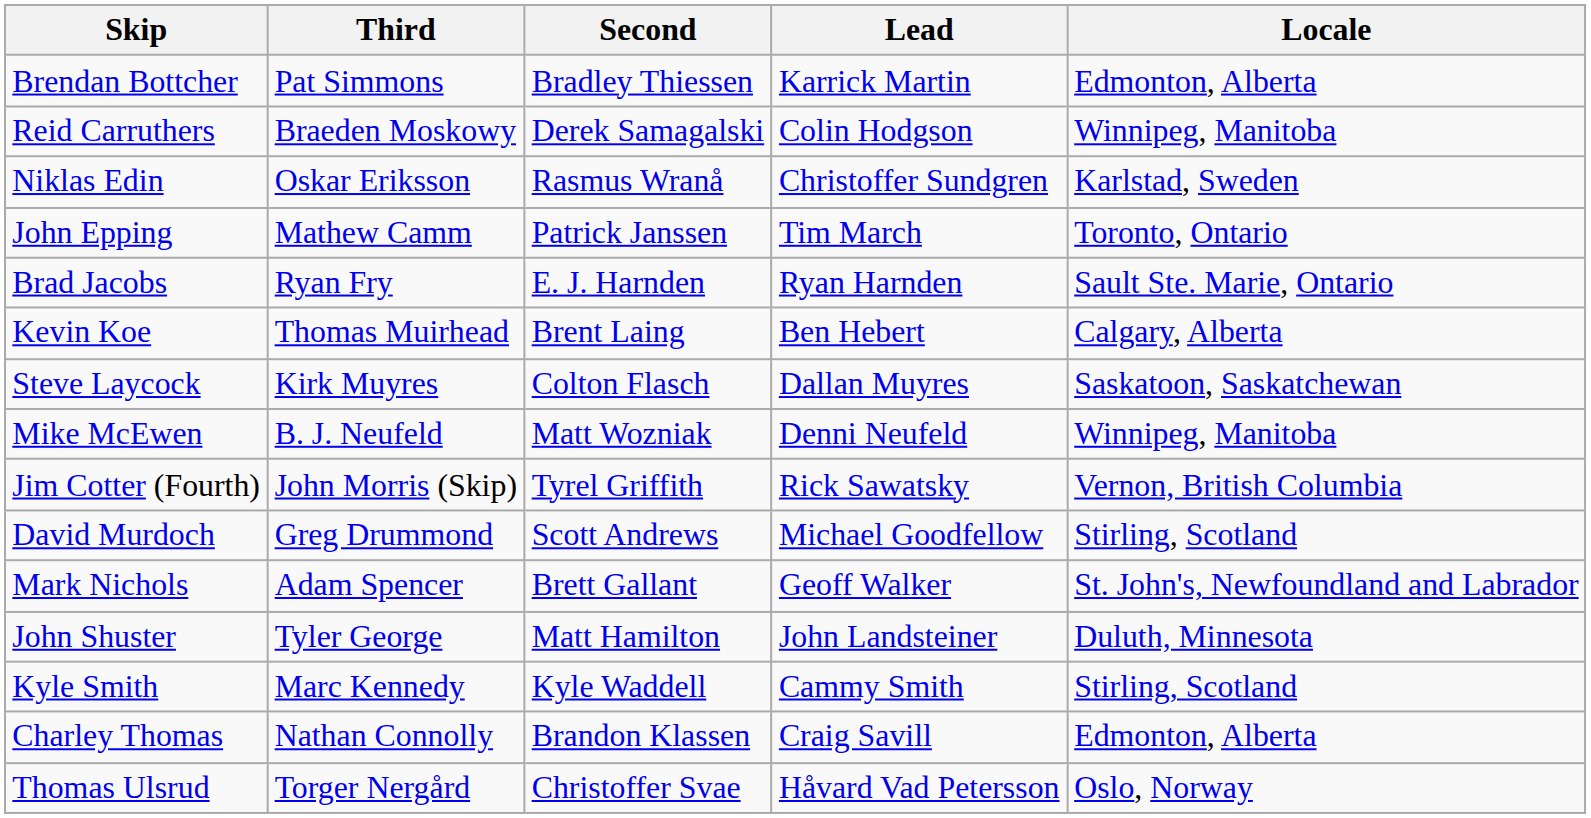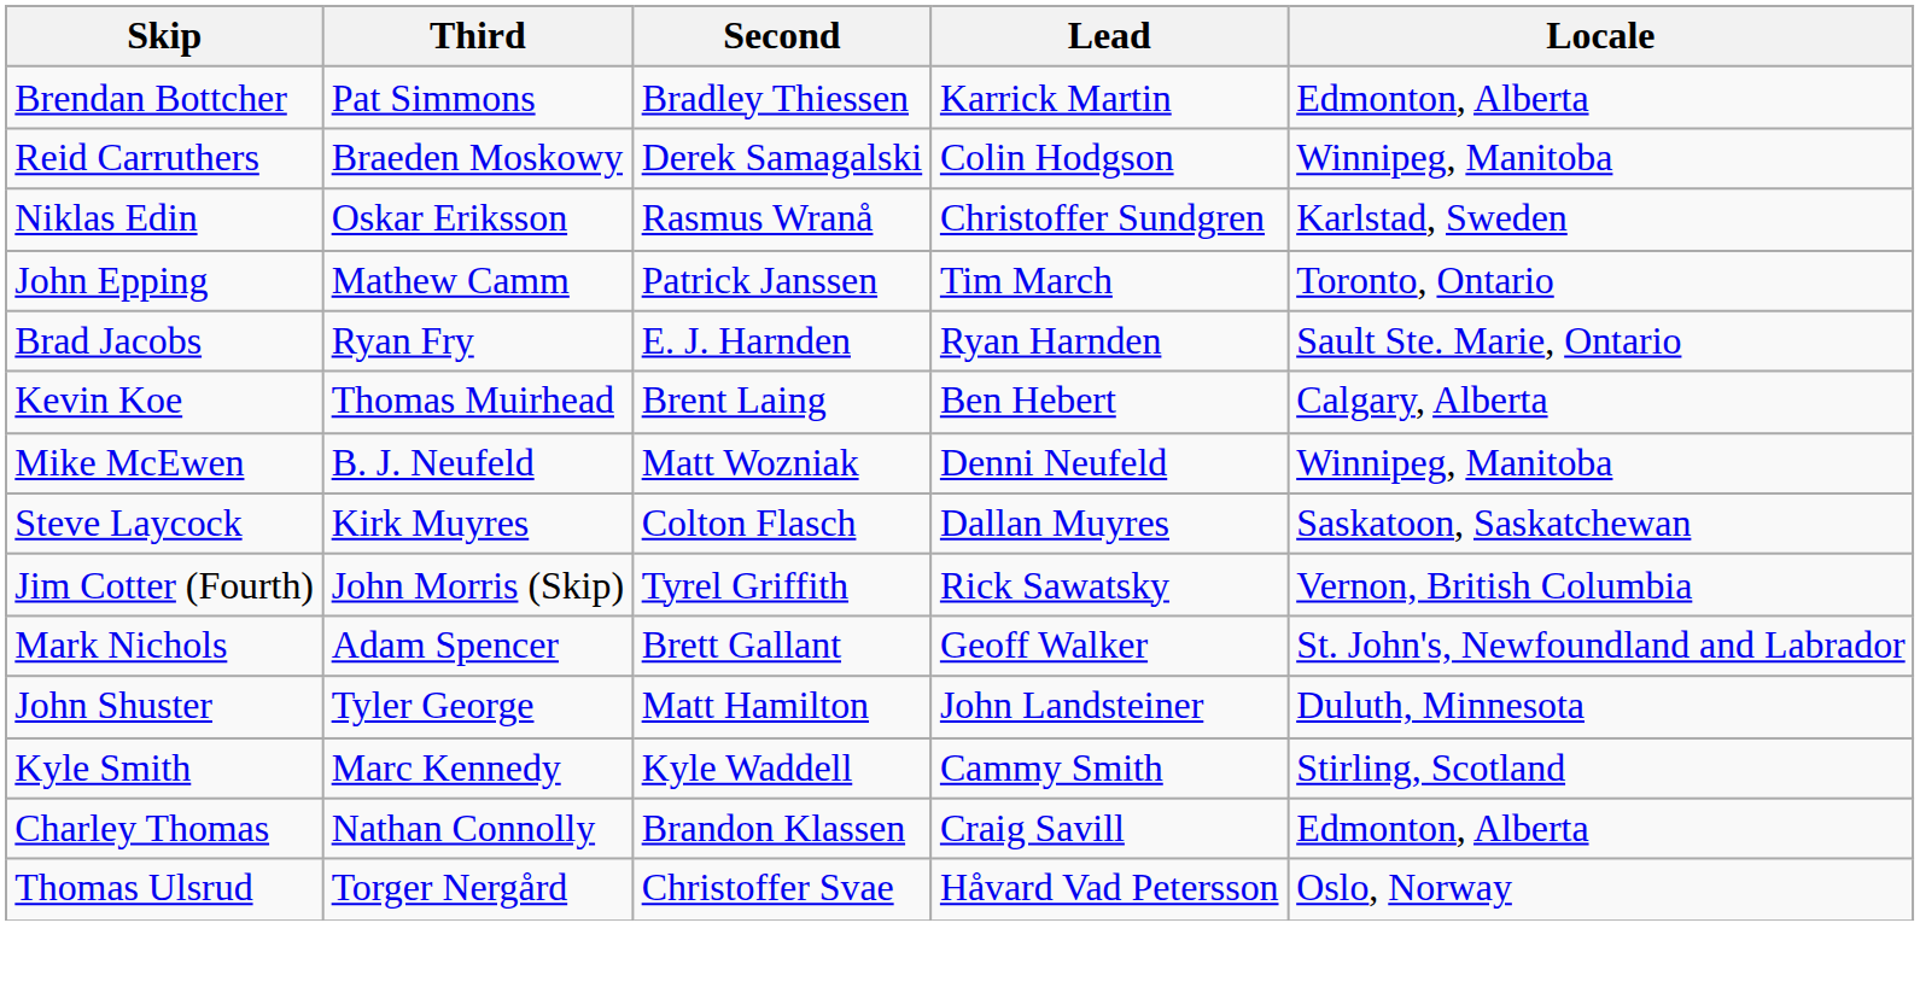rows swapped: Steve Laycock <-> Mike McEwen
- row: David Murdoch | Greg Drummond | Scott Andrews | Michael Goodfellow | Stirling, Scotland
